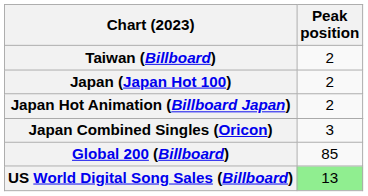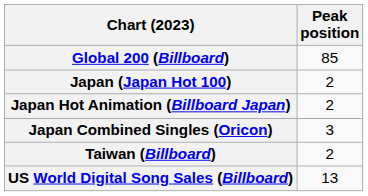rows swapped: Global 200 (Billboard) <-> Taiwan (Billboard)
US World Digital Song Sales (Billboard) | Peak position: lightgreen background -> no background
